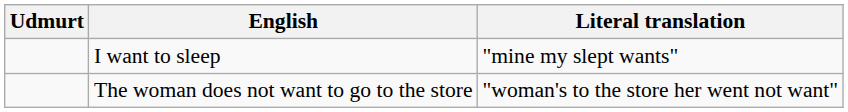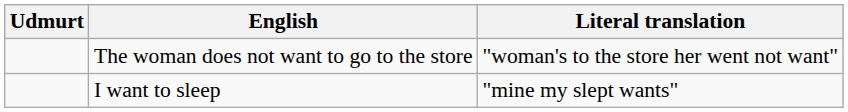rows swapped: I want to sleep <-> The woman does not want to go to the store
